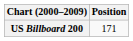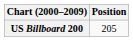US Billboard 200 | Position: 171 -> 205
